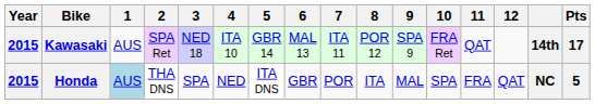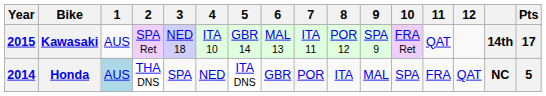Honda | Year: 2015 -> 2014
